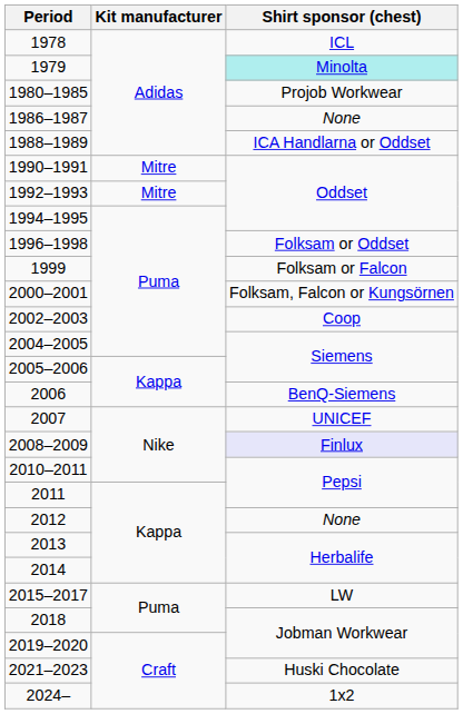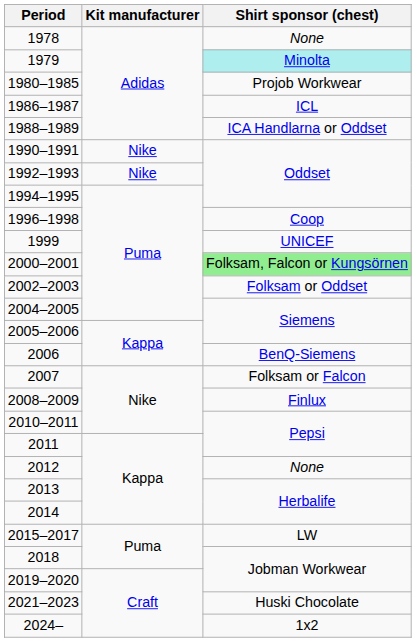1978 | Shirt sponsor (chest): ICL -> None
1986–1987 | Shirt sponsor (chest): None -> ICL
1990–1991 | Kit manufacturer: Mitre -> Nike
1992–1993 | Kit manufacturer: Mitre -> Nike
1996–1998 | Shirt sponsor (chest): Folksam or Oddset -> Coop
1999 | Shirt sponsor (chest): Folksam or Falcon -> UNICEF
2000–2001 | Shirt sponsor (chest): no background -> lightgreen background
2002–2003 | Shirt sponsor (chest): Coop -> Folksam or Oddset
2007 | Shirt sponsor (chest): UNICEF -> Folksam or Falcon
2008–2009 | Shirt sponsor (chest): lavender background -> no background
